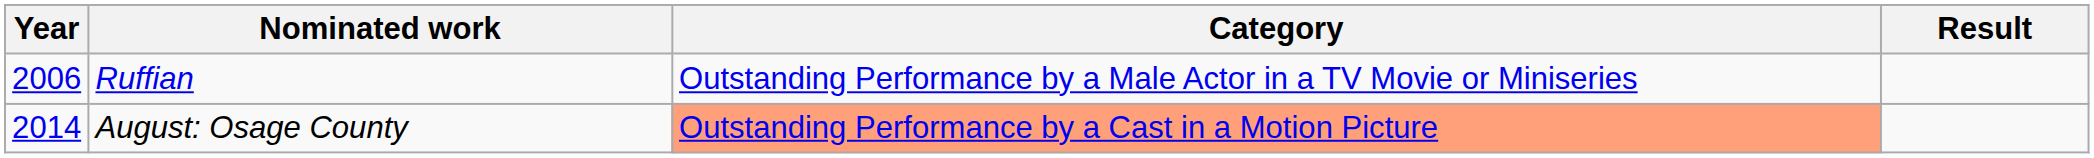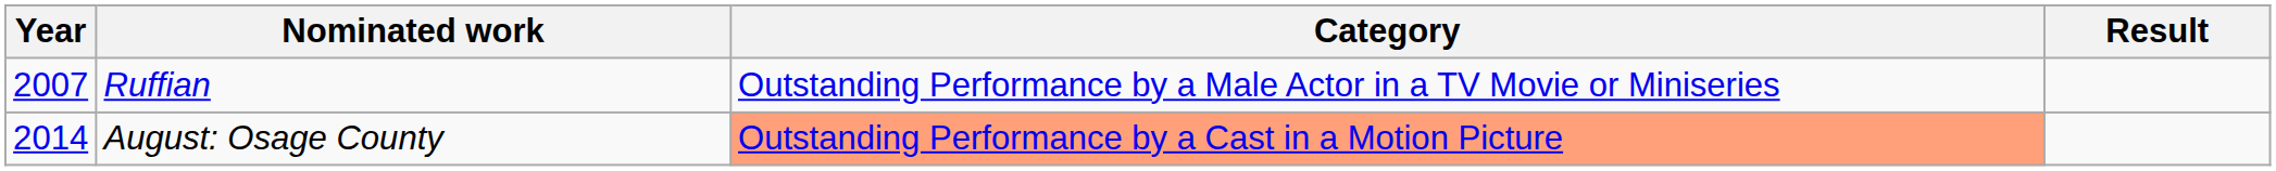Ruffian | Year: 2006 -> 2007
